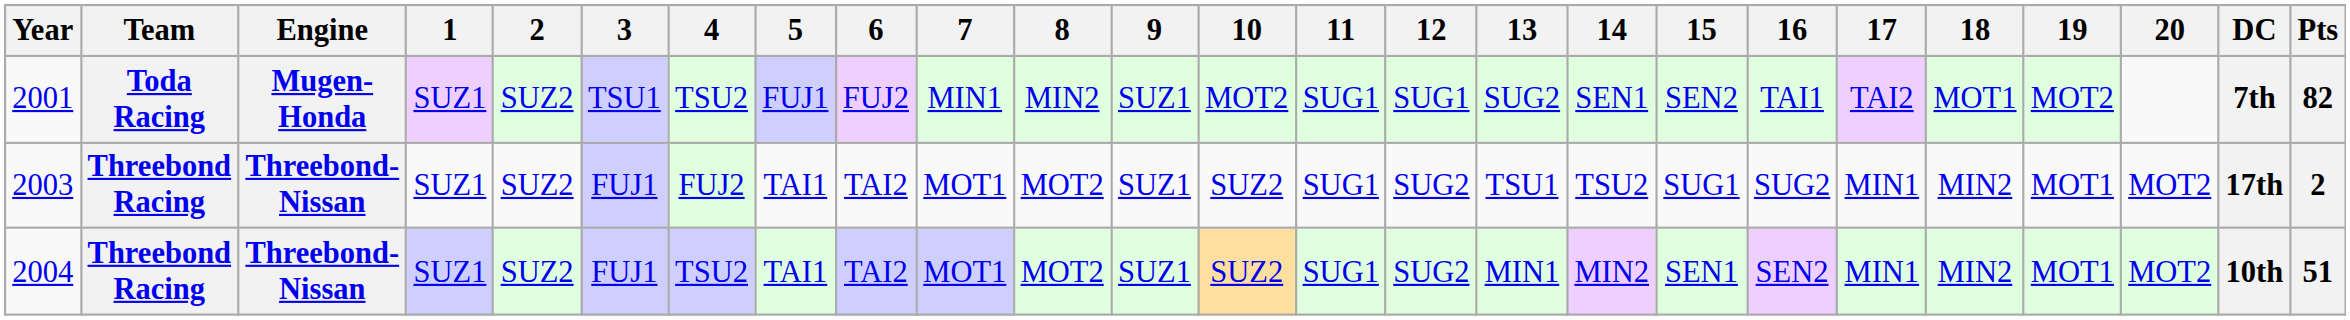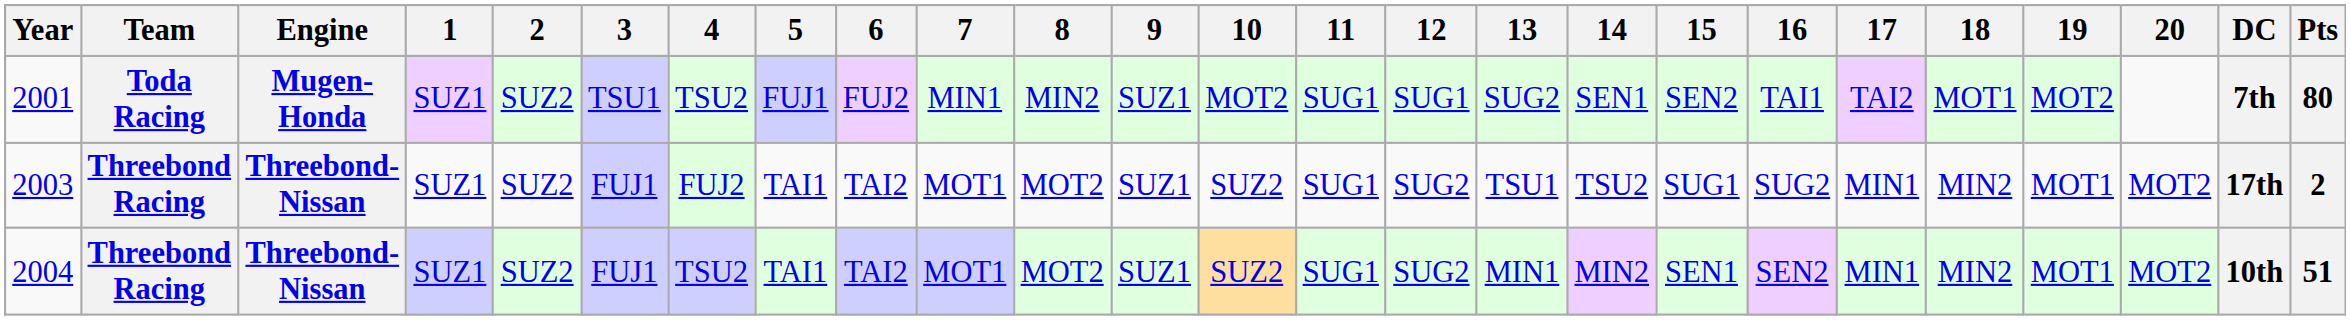2001 | Pts: 82 -> 80
